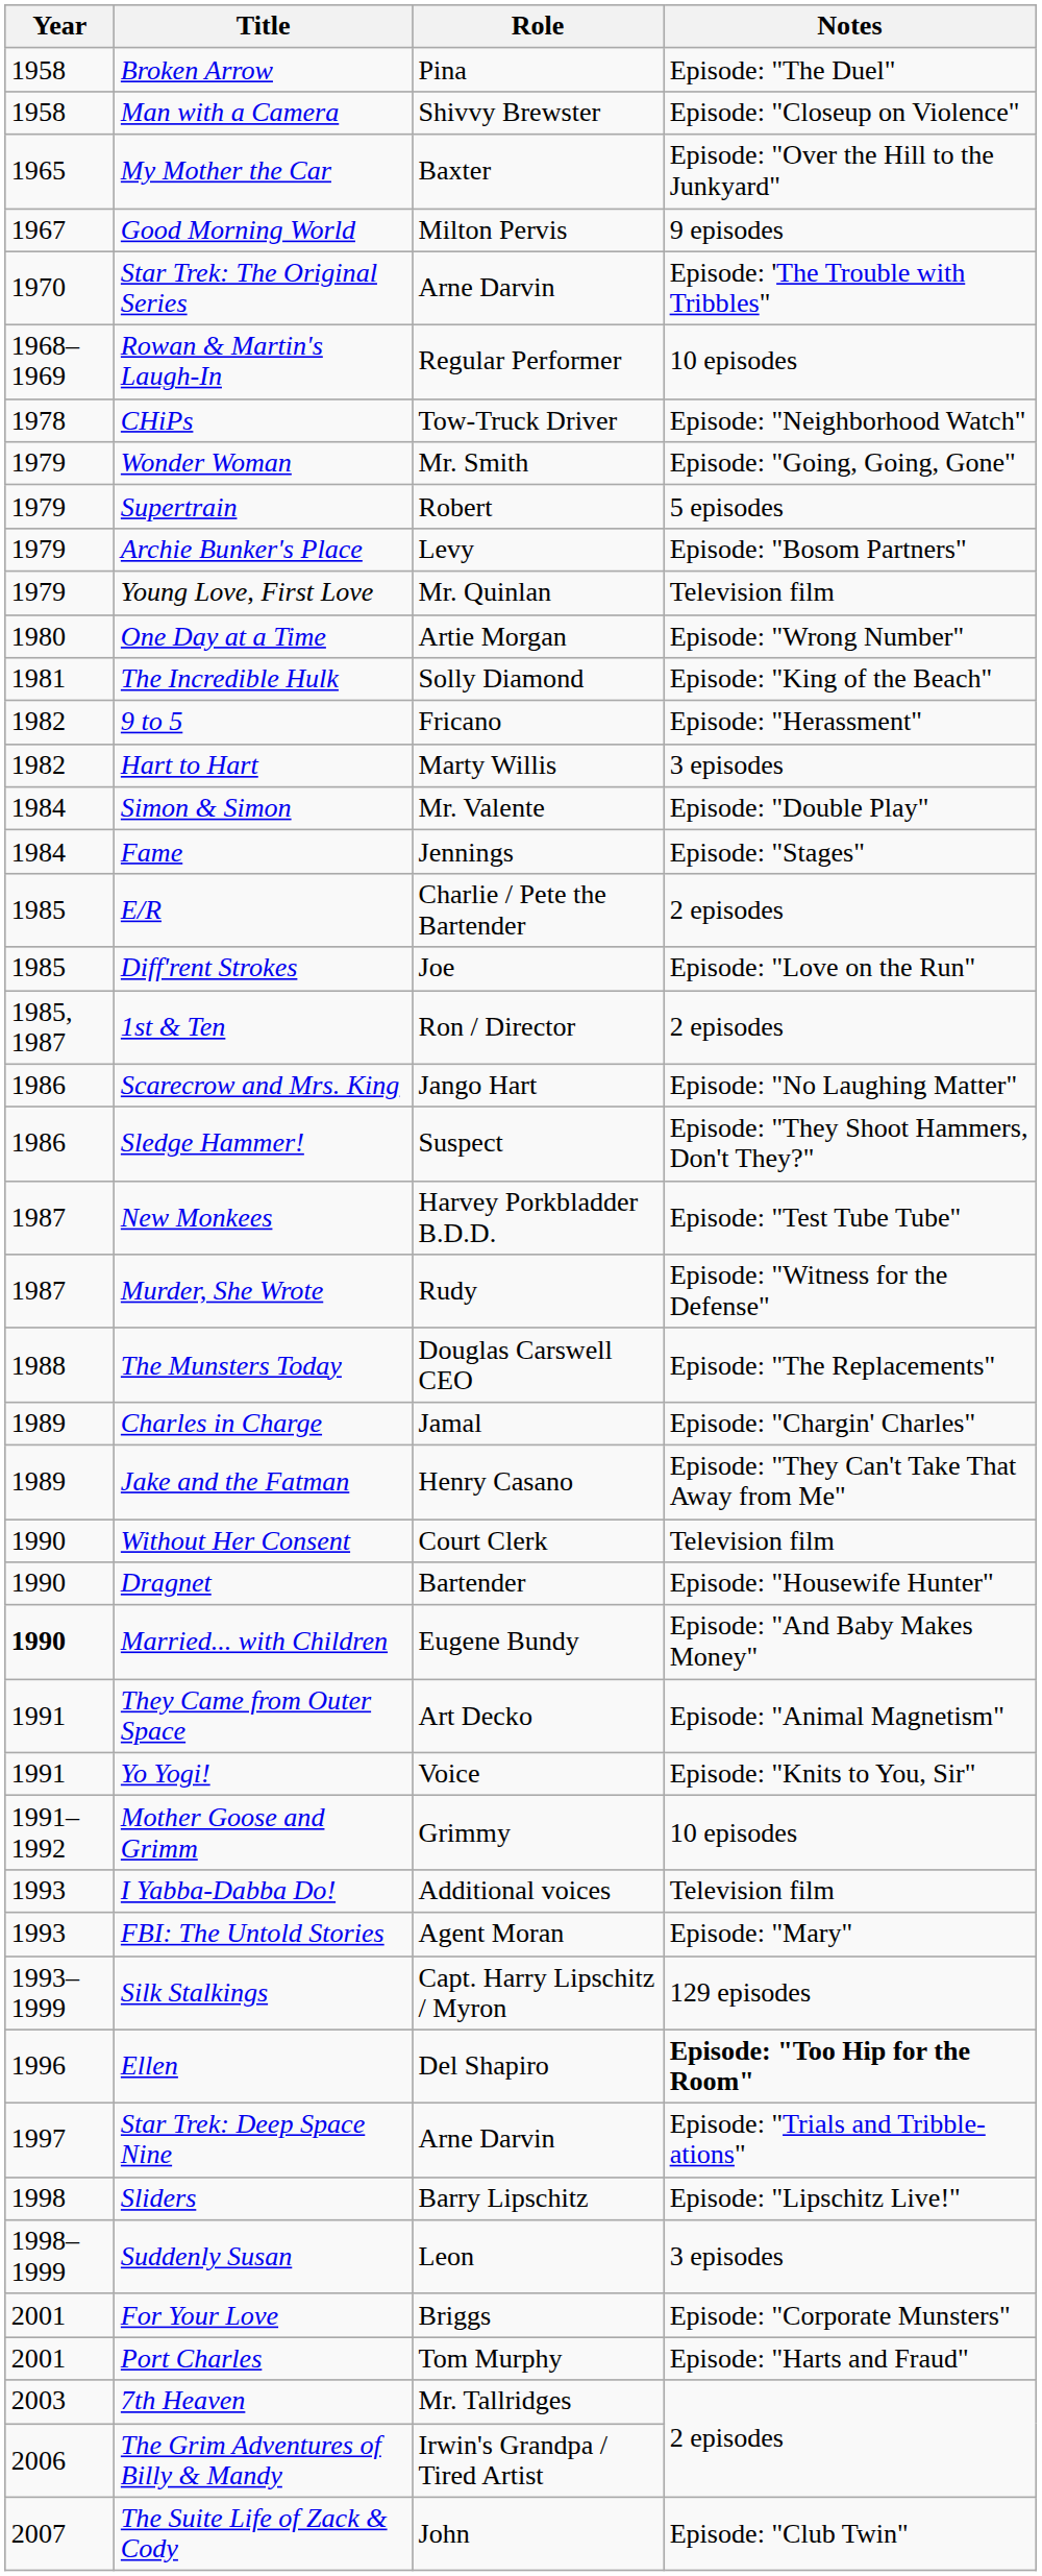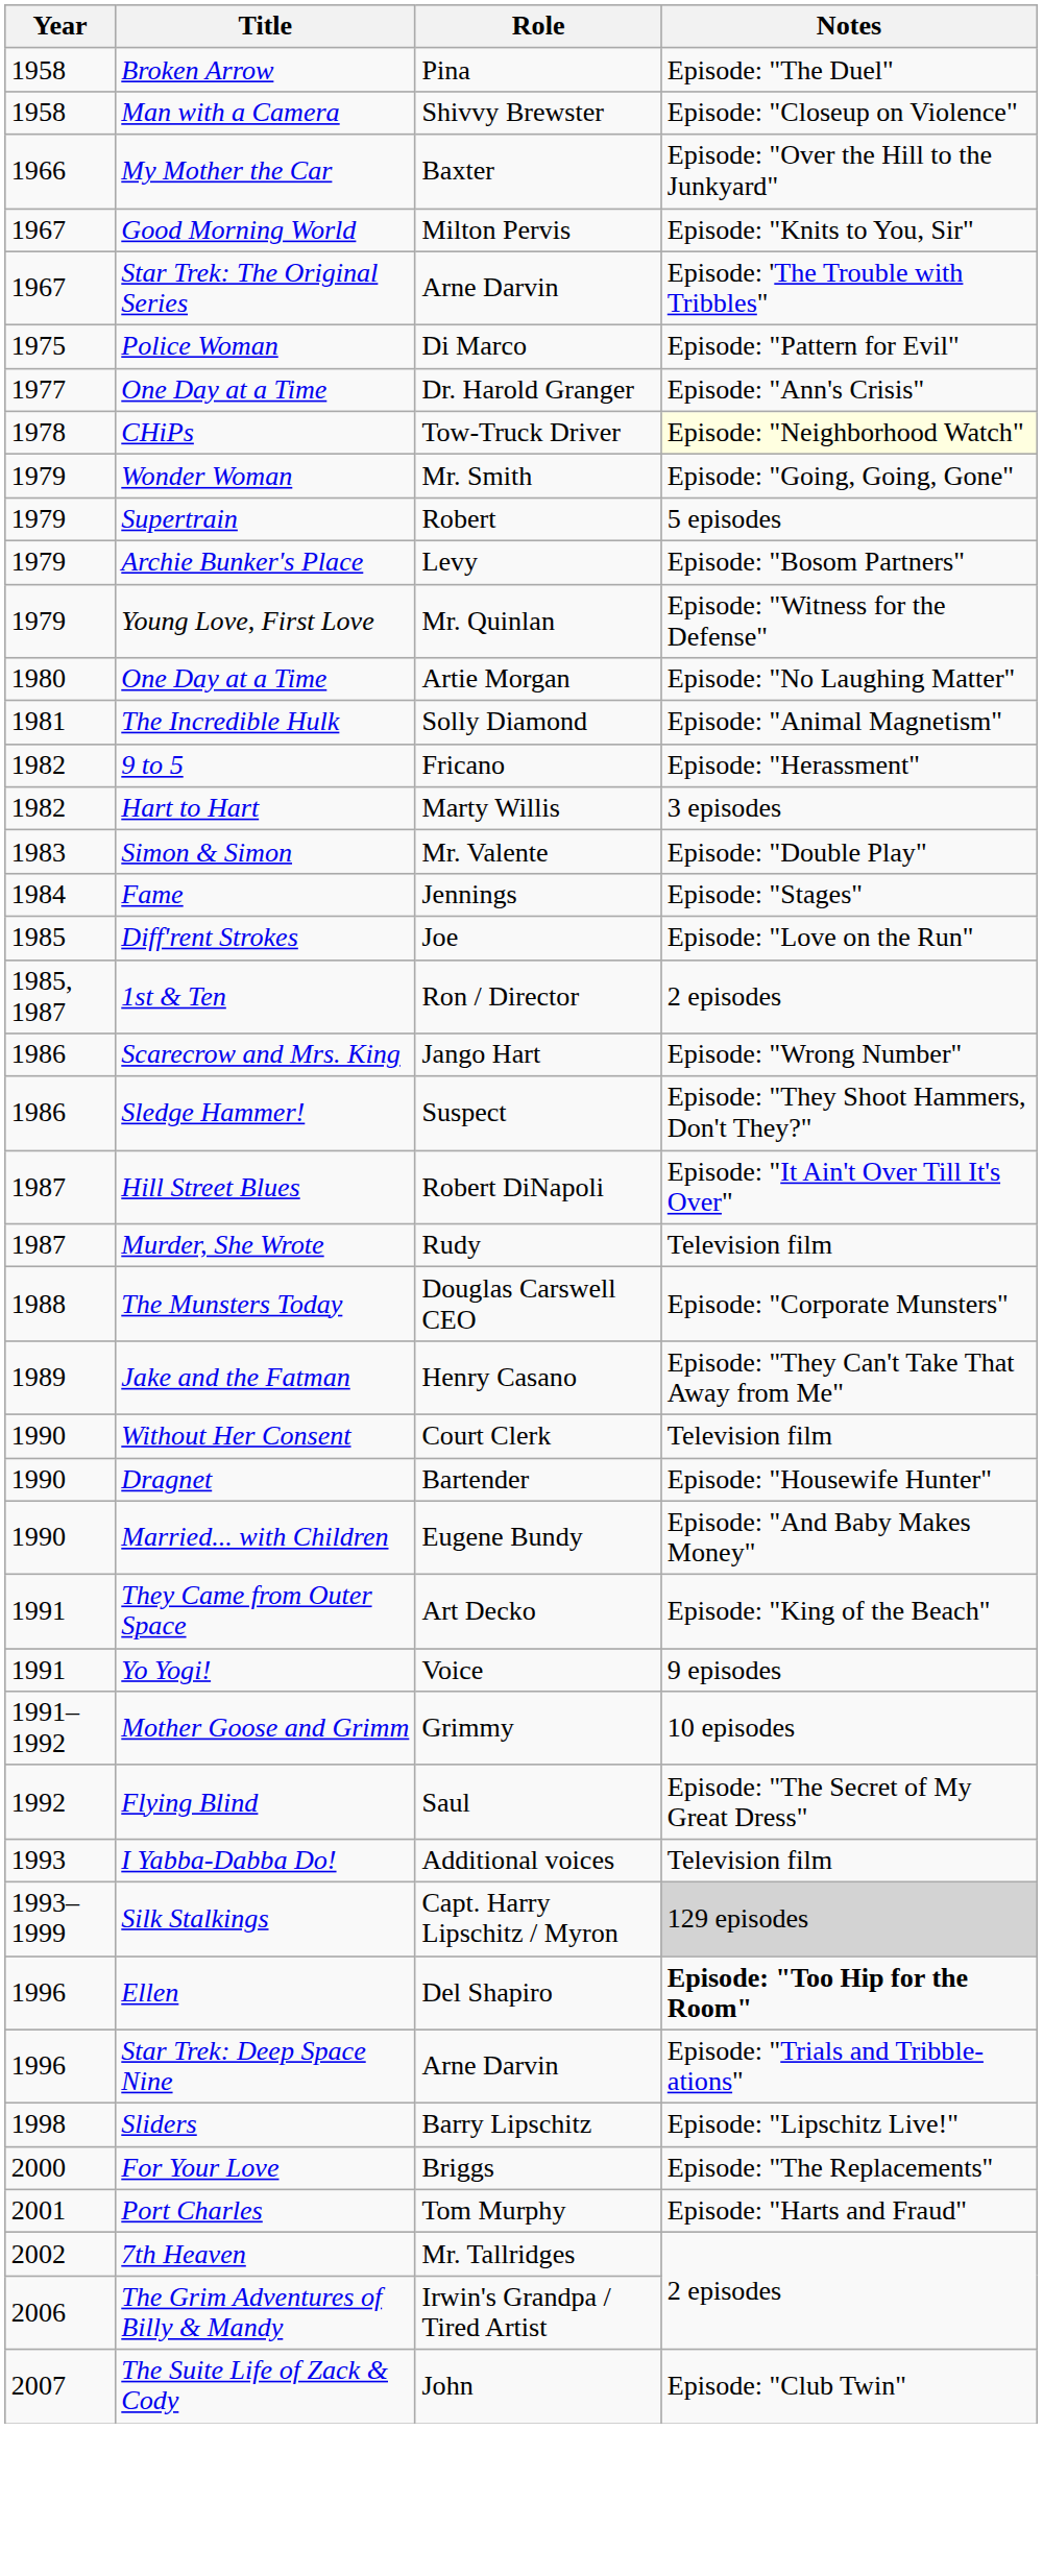My Mother the Car | Year: 1965 -> 1966
Good Morning World | Notes: 9 episodes -> Episode: "Knits to You, Sir"
Star Trek: The Original Series | Year: 1970 -> 1967
- row: 1968–1969 | Rowan & Martin's Laugh-In | Regular Performer | 10 episodes
+ row: 1975 | Police Woman | Di Marco | Episode: "Pattern for Evil"
+ row: 1977 | One Day at a Time | Dr. Harold Granger | Episode: "Ann's Crisis"
CHiPs | Notes: no background -> lightyellow background
Young Love, First Love | Notes: Television film -> Episode: "Witness for the Defense"
One Day at a Time / Artie Morgan | Notes: Episode: "Wrong Number" -> Episode: "No Laughing Matter"
The Incredible Hulk | Notes: Episode: "King of the Beach" -> Episode: "Animal Magnetism"
Simon & Simon | Year: 1984 -> 1983
- row: 1985 | E/R | Charlie / Pete the Bartender | 2 episodes
Scarecrow and Mrs. King | Notes: Episode: "No Laughing Matter" -> Episode: "Wrong Number"
+ row: 1987 | Hill Street Blues | Robert DiNapoli | Episode: "It Ain't Over Till It's Over"
- row: 1987 | New Monkees | Harvey Porkbladder B.D.D. | Episode: "Test Tube Tube"
Murder, She Wrote | Notes: Episode: "Witness for the Defense" -> Television film
The Munsters Today | Notes: Episode: "The Replacements" -> Episode: "Corporate Munsters"
- row: 1989 | Charles in Charge | Jamal | Episode: "Chargin' Charles"
Married... with Children | Year: bold -> normal
They Came from Outer Space | Notes: Episode: "Animal Magnetism" -> Episode: "King of the Beach"
Yo Yogi! | Notes: Episode: "Knits to You, Sir" -> 9 episodes
+ row: 1992 | Flying Blind | Saul | Episode: "The Secret of My Great Dress"
- row: 1993 | FBI: The Untold Stories | Agent Moran | Episode: "Mary"
Silk Stalkings | Notes: no background -> lightgrey background
Star Trek: Deep Space Nine | Year: 1997 -> 1996
- row: 1998–1999 | Suddenly Susan | Leon | 3 episodes
For Your Love | Year: 2001 -> 2000
For Your Love | Notes: Episode: "Corporate Munsters" -> Episode: "The Replacements"
7th Heaven | Year: 2003 -> 2002
